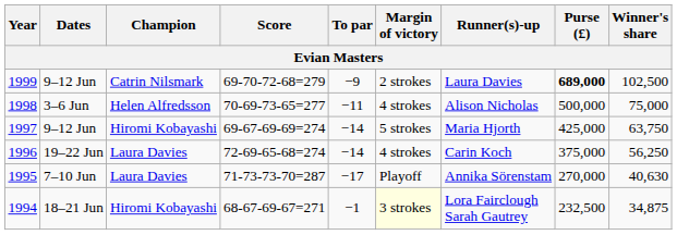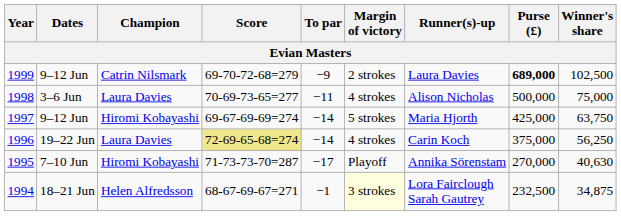1998 | Champion: Helen Alfredsson -> Laura Davies
1996 | Score: no background -> khaki background
1995 | Champion: Laura Davies -> Hiromi Kobayashi
1994 | Champion: Hiromi Kobayashi -> Helen Alfredsson
